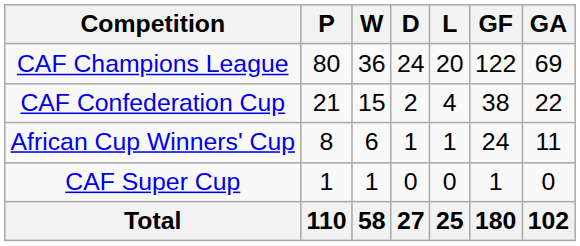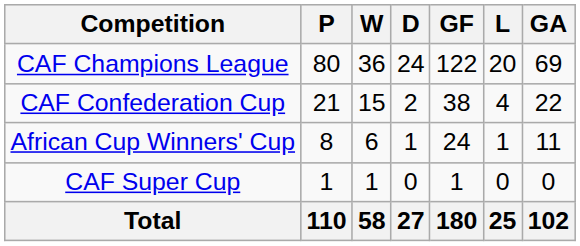columns swapped: L <-> GF
